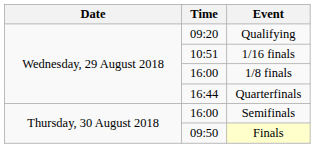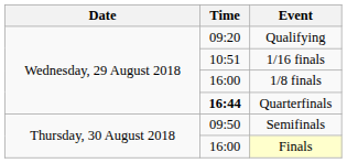Quarterfinals | Time: normal -> bold
Semifinals | Time: 16:00 -> 09:50
Finals | Time: 09:50 -> 16:00
